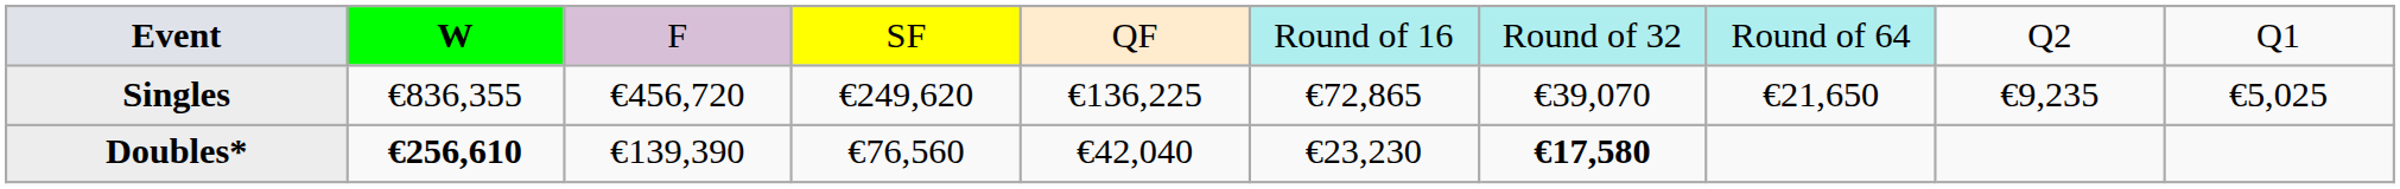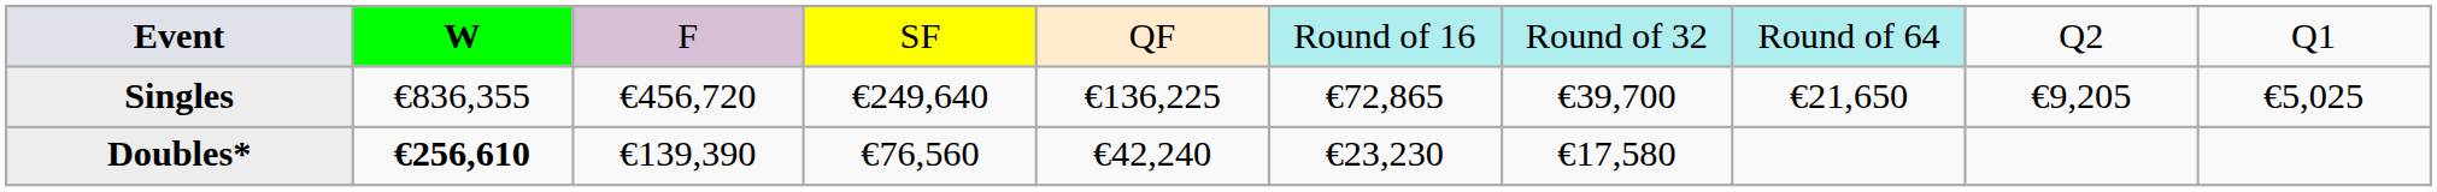Singles | column 4: €249,620 -> €249,640
Singles | column 7: €39,070 -> €39,700
Singles | column 9: €9,235 -> €9,205
Doubles* | column 5: €42,040 -> €42,240
Doubles* | column 7: bold -> normal
